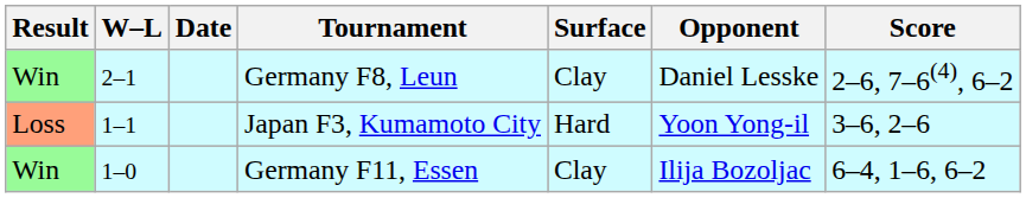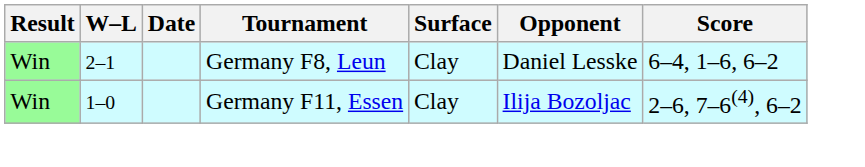Germany F8, Leun | Score: 2–6, 7–6(4), 6–2 -> 6–4, 1–6, 6–2
- row: Loss | 1–1 | Japan F3, Kumamoto City | Hard | Yoon Yong-il | 3–6, 2–6
Germany F11, Essen | Score: 6–4, 1–6, 6–2 -> 2–6, 7–6(4), 6–2
